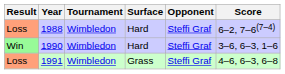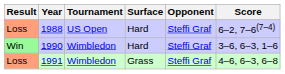1988 | Tournament: Wimbledon -> US Open
